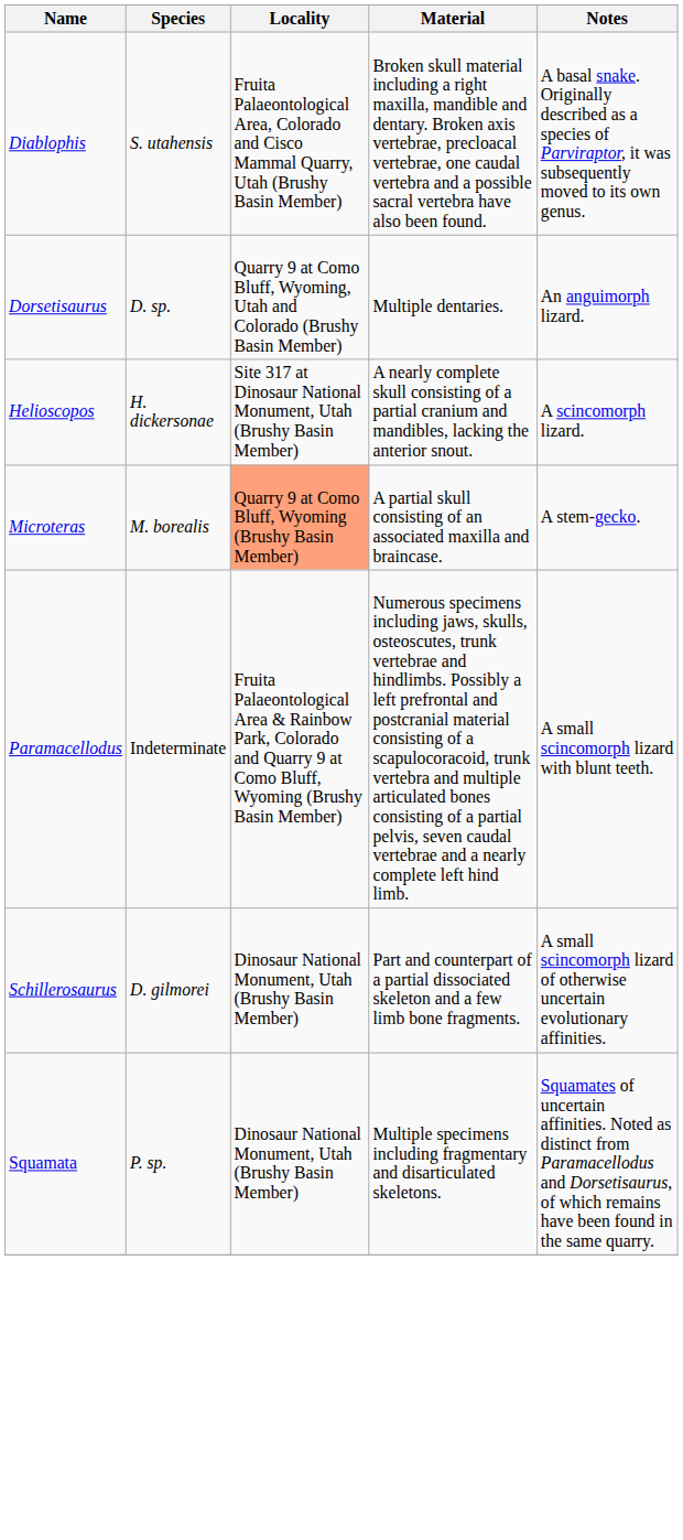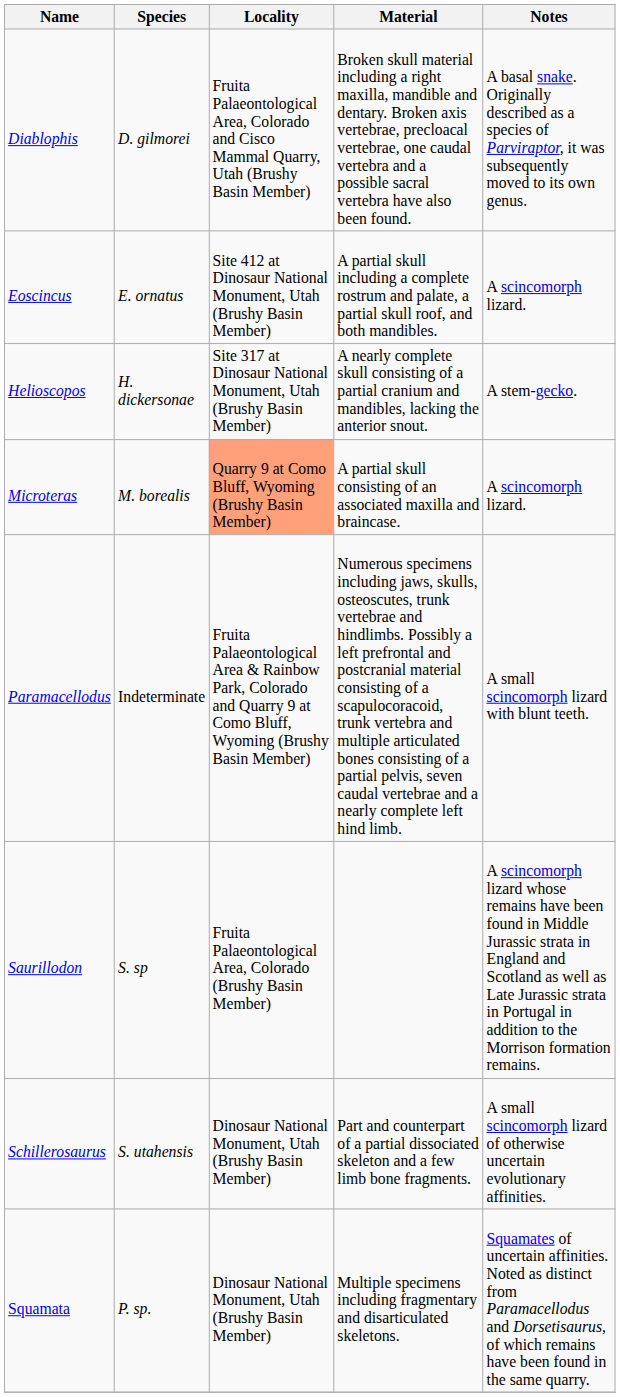Diablophis | Species: S. utahensis -> D. gilmorei
- row: Dorsetisaurus | D. sp. | Quarry 9 at Como Bluff, Wyoming, Utah and Colorado (Brushy Basin Member) | Multiple dentaries. | An anguimorph lizard.
+ row: Eoscincus | E. ornatus | Site 412 at Dinosaur National Monument, Utah (Brushy Basin Member) | A partial skull including a complete rostrum and palate, a partial skull roof, and both mandibles. | A scincomorph lizard.
Helioscopos | Notes: A scincomorph lizard. -> A stem-gecko.
Microteras | Notes: A stem-gecko. -> A scincomorph lizard.
+ row: Saurillodon | S. sp | Fruita Palaeontological Area, Colorado (Brushy Basin Member) | A scincomorph lizard whose remains have been found in Middle Jurassic strata in England and Scotland as well as Late Jurassic strata in Portugal in addition to the Morrison formation remains.
Schillerosaurus | Species: D. gilmorei -> S. utahensis
